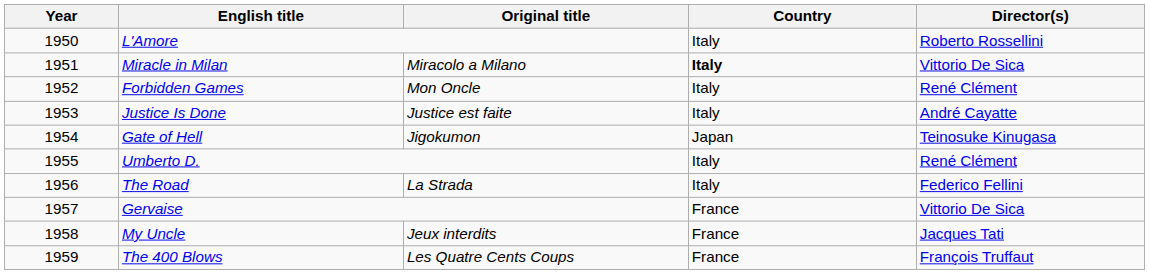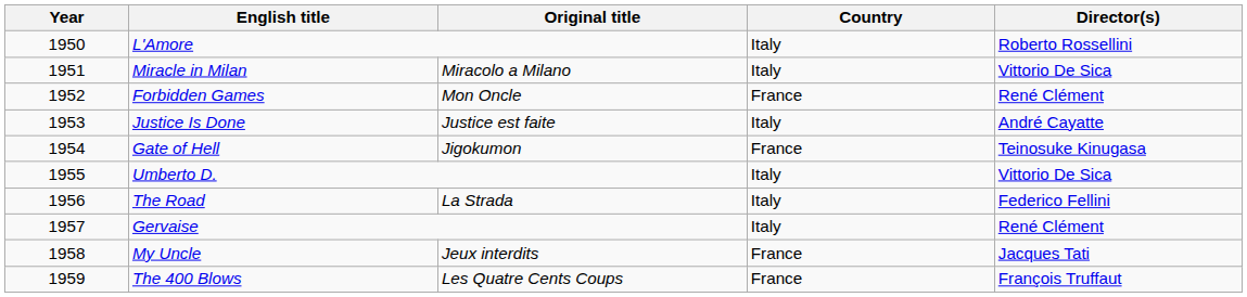Miracle in Milan | Country: bold -> normal
Forbidden Games | Country: Italy -> France
Gate of Hell | Country: Japan -> France
Umberto D. | Director(s): René Clément -> Vittorio De Sica
Gervaise | Country: France -> Italy
Gervaise | Director(s): Vittorio De Sica -> René Clément
